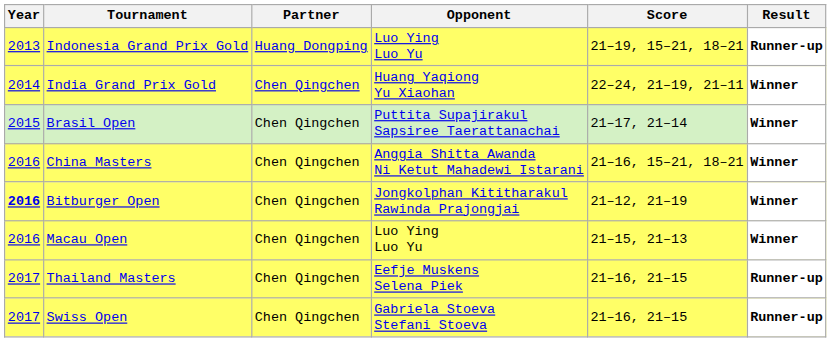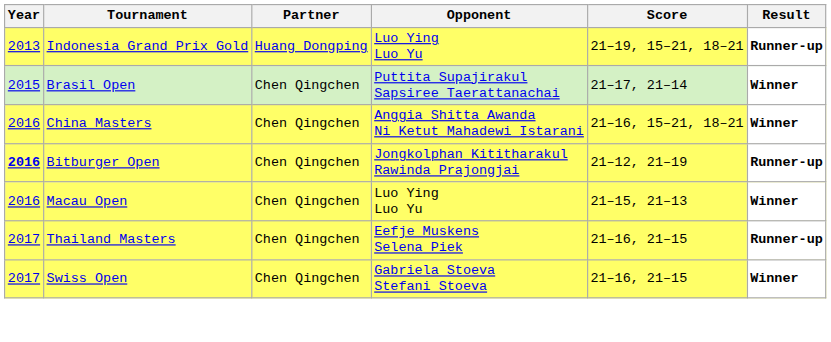- row: 2014 | India Grand Prix Gold | Chen Qingchen | Huang Yaqiong Yu Xiaohan | 22–24, 21–19, 21–11 | Winner
Bitburger Open | Result: Winner -> Runner-up
Swiss Open | Result: Runner-up -> Winner
